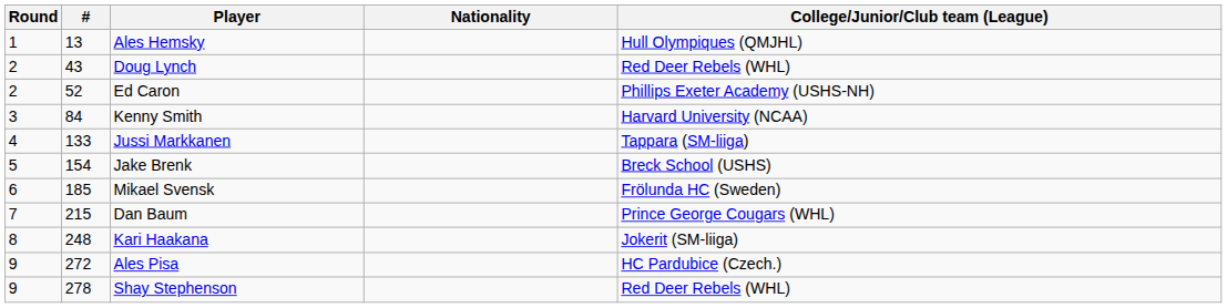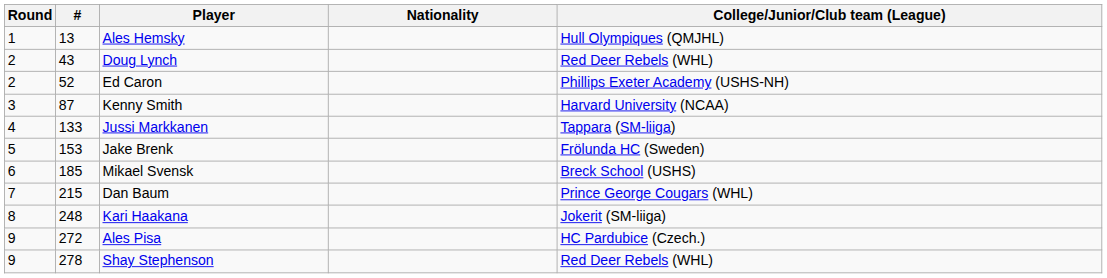Kenny Smith | #: 84 -> 87
Jake Brenk | #: 154 -> 153
Jake Brenk | College/Junior/Club team (League): Breck School (USHS) -> Frölunda HC (Sweden)
Mikael Svensk | College/Junior/Club team (League): Frölunda HC (Sweden) -> Breck School (USHS)
